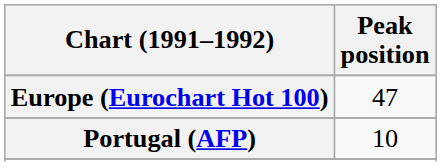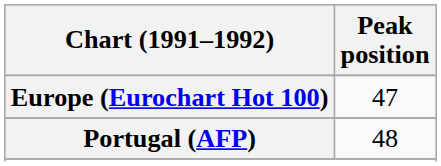Portugal (AFP) | Peak position: 10 -> 48
